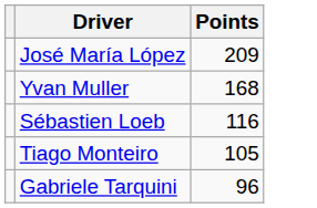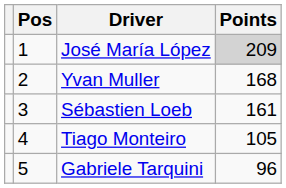+ column: Pos | 1 | 2 | 3 | 4 | 5
José María López | Points: no background -> lightgrey background
Sébastien Loeb | Points: 116 -> 161
